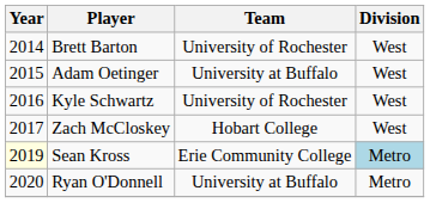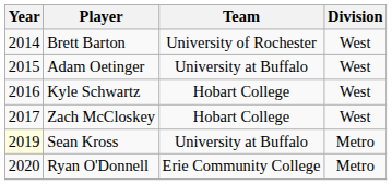Kyle Schwartz | Team: University of Rochester -> Hobart College
Sean Kross | Team: Erie Community College -> University at Buffalo
Sean Kross | Division: lightblue background -> no background
Ryan O'Donnell | Team: University at Buffalo -> Erie Community College
